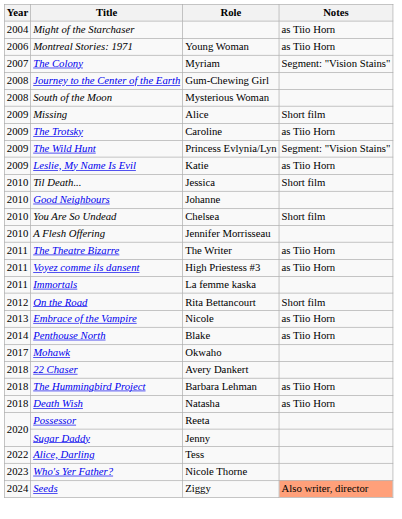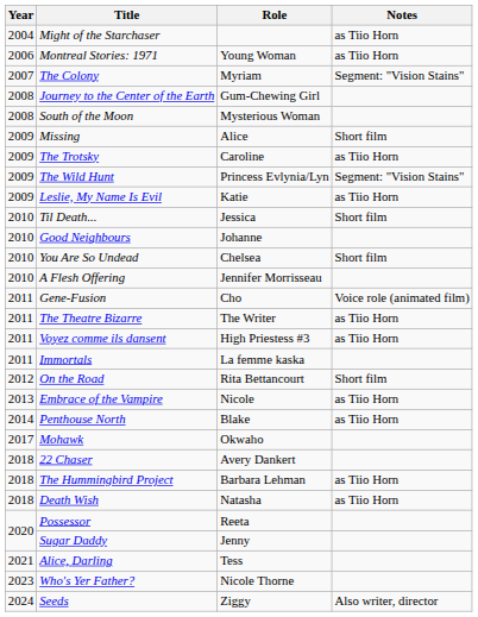+ row: 2011 | Gene-Fusion | Cho | Voice role (animated film)
Alice, Darling | Year: 2022 -> 2021
Seeds | Notes: lightsalmon background -> no background
